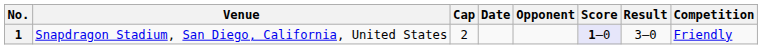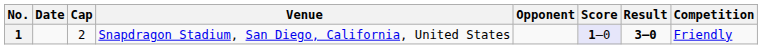columns swapped: Date <-> Venue
1 | Result: normal -> bold
